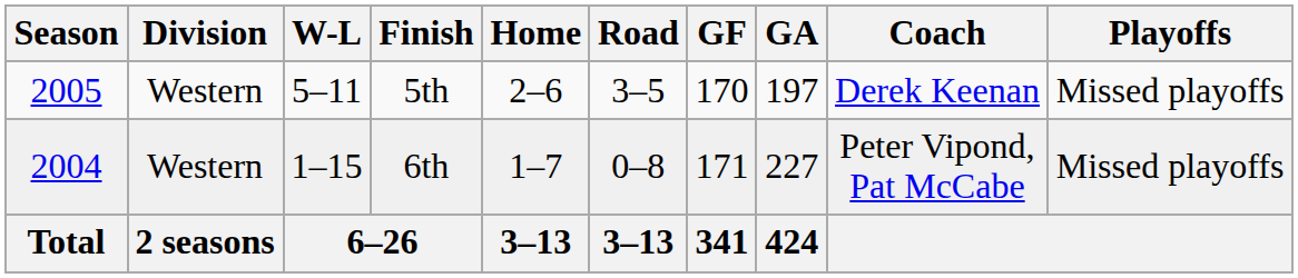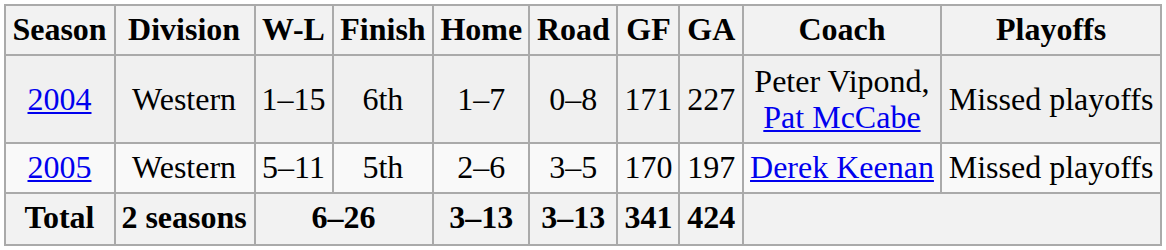rows swapped: 6th <-> 5th
